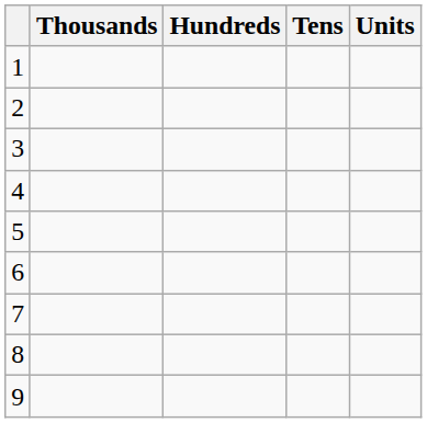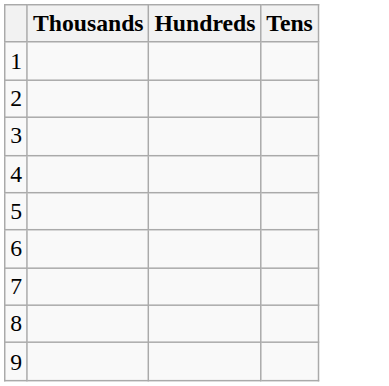- column: Units
